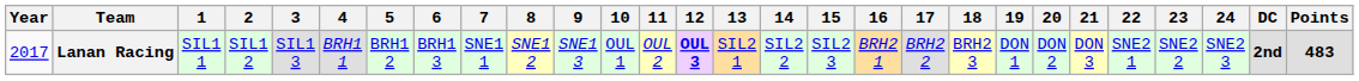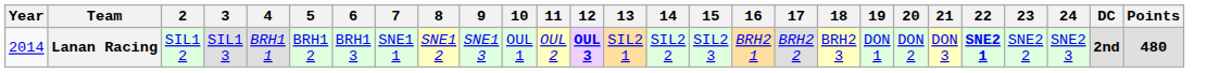- column: 1 | SIL1 1
Lanan Racing | Year: 2017 -> 2014
Lanan Racing | 22: normal -> bold
Lanan Racing | Points: 483 -> 480
